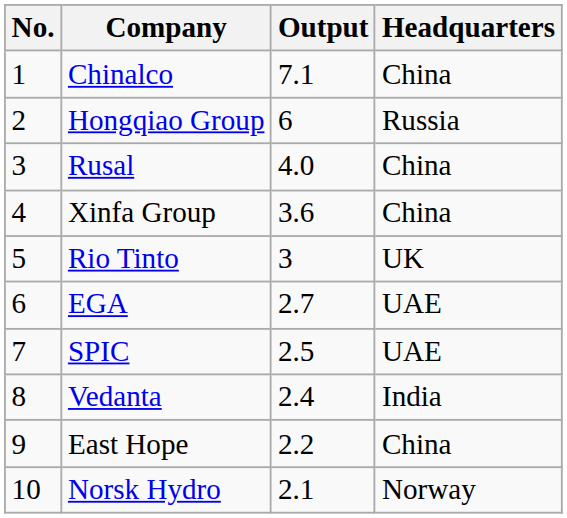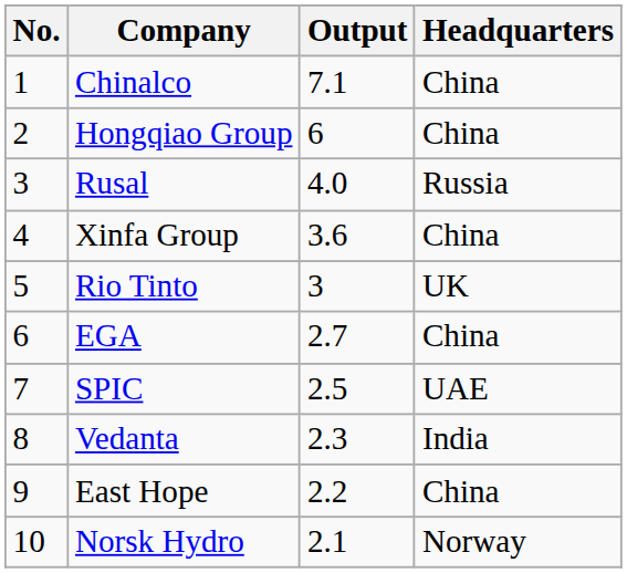Hongqiao Group | Headquarters: Russia -> China
Rusal | Headquarters: China -> Russia
EGA | Headquarters: UAE -> China
Vedanta | Output: 2.4 -> 2.3
